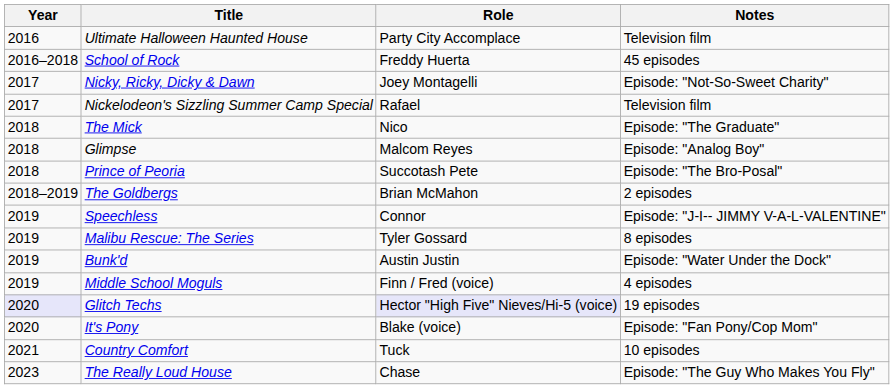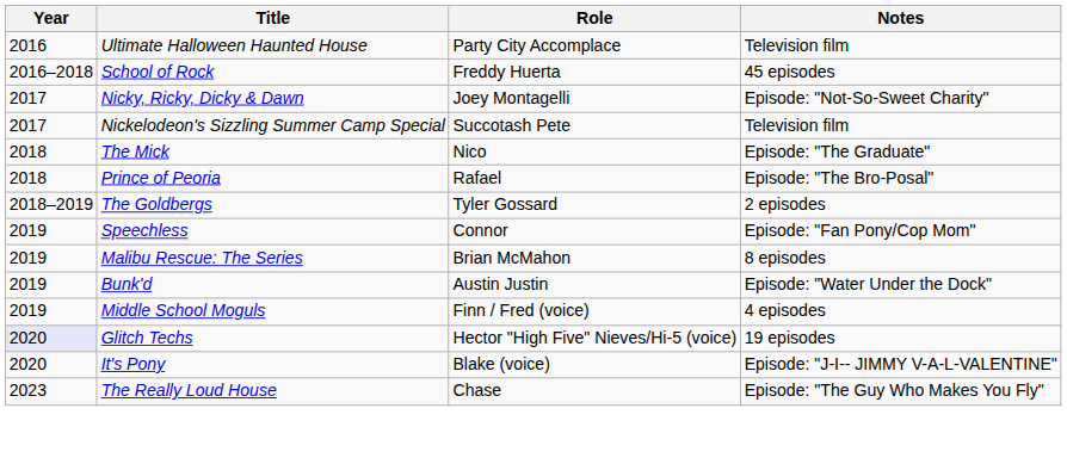Nickelodeon's Sizzling Summer Camp Special | Role: Rafael -> Succotash Pete
- row: 2018 | Glimpse | Malcom Reyes | Episode: "Analog Boy"
Prince of Peoria | Role: Succotash Pete -> Rafael
The Goldbergs | Role: Brian McMahon -> Tyler Gossard
Speechless | Notes: Episode: "J-I-- JIMMY V-A-L-VALENTINE" -> Episode: "Fan Pony/Cop Mom"
Malibu Rescue: The Series | Role: Tyler Gossard -> Brian McMahon
Glitch Techs | Role: lavender background -> no background
It's Pony | Notes: Episode: "Fan Pony/Cop Mom" -> Episode: "J-I-- JIMMY V-A-L-VALENTINE"
- row: 2021 | Country Comfort | Tuck | 10 episodes
